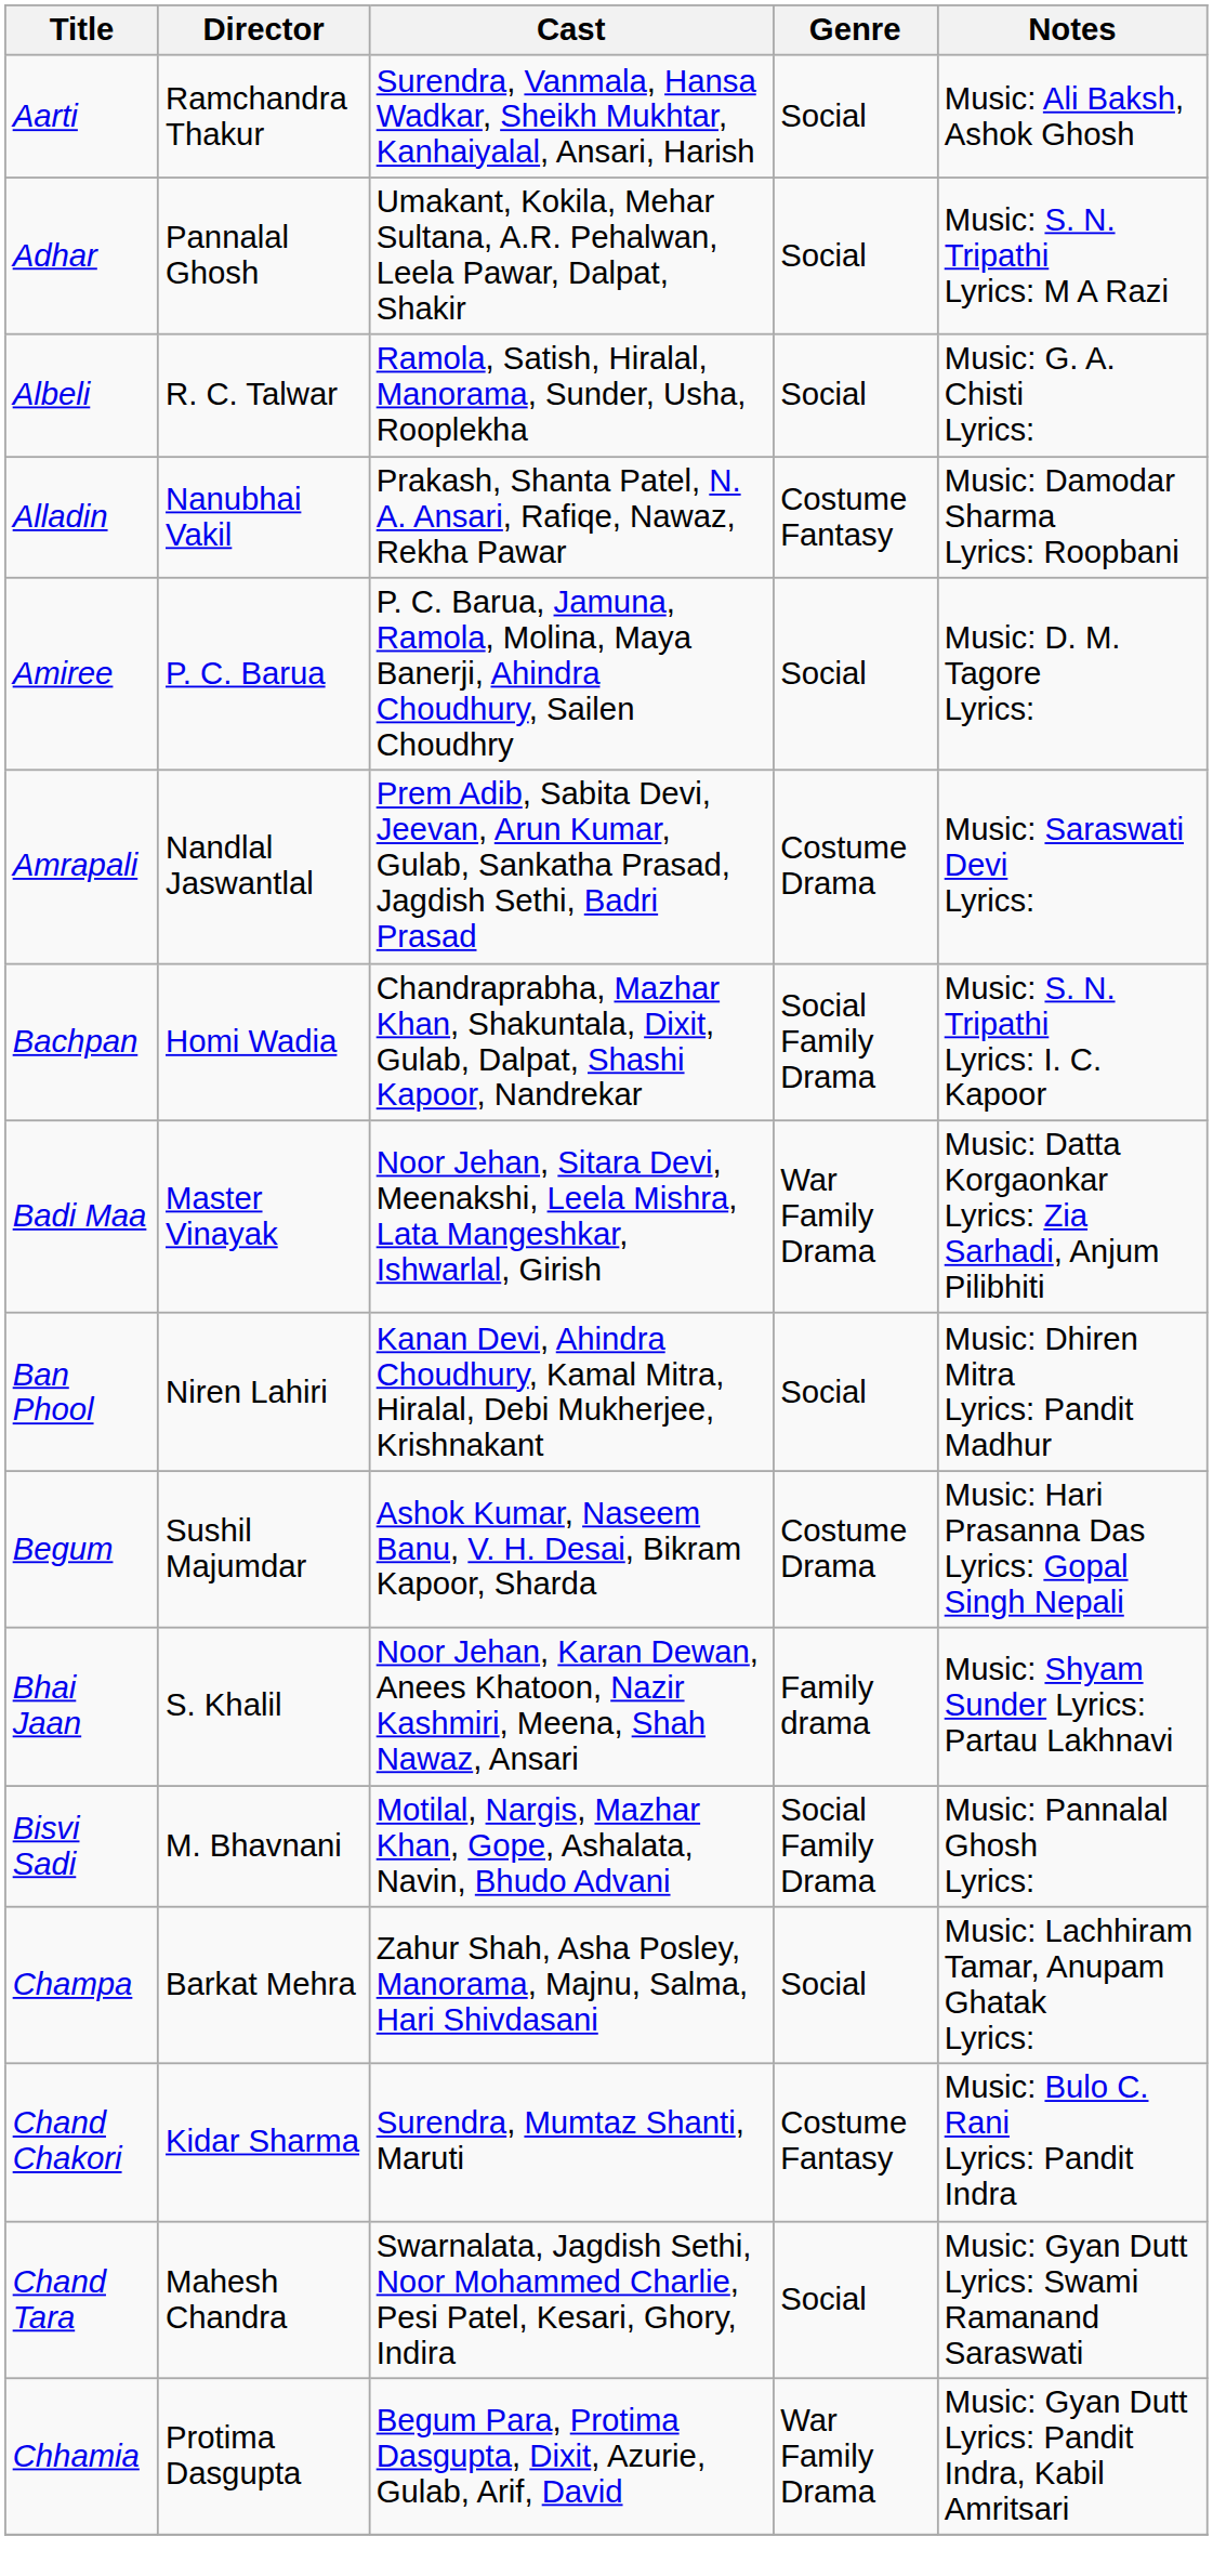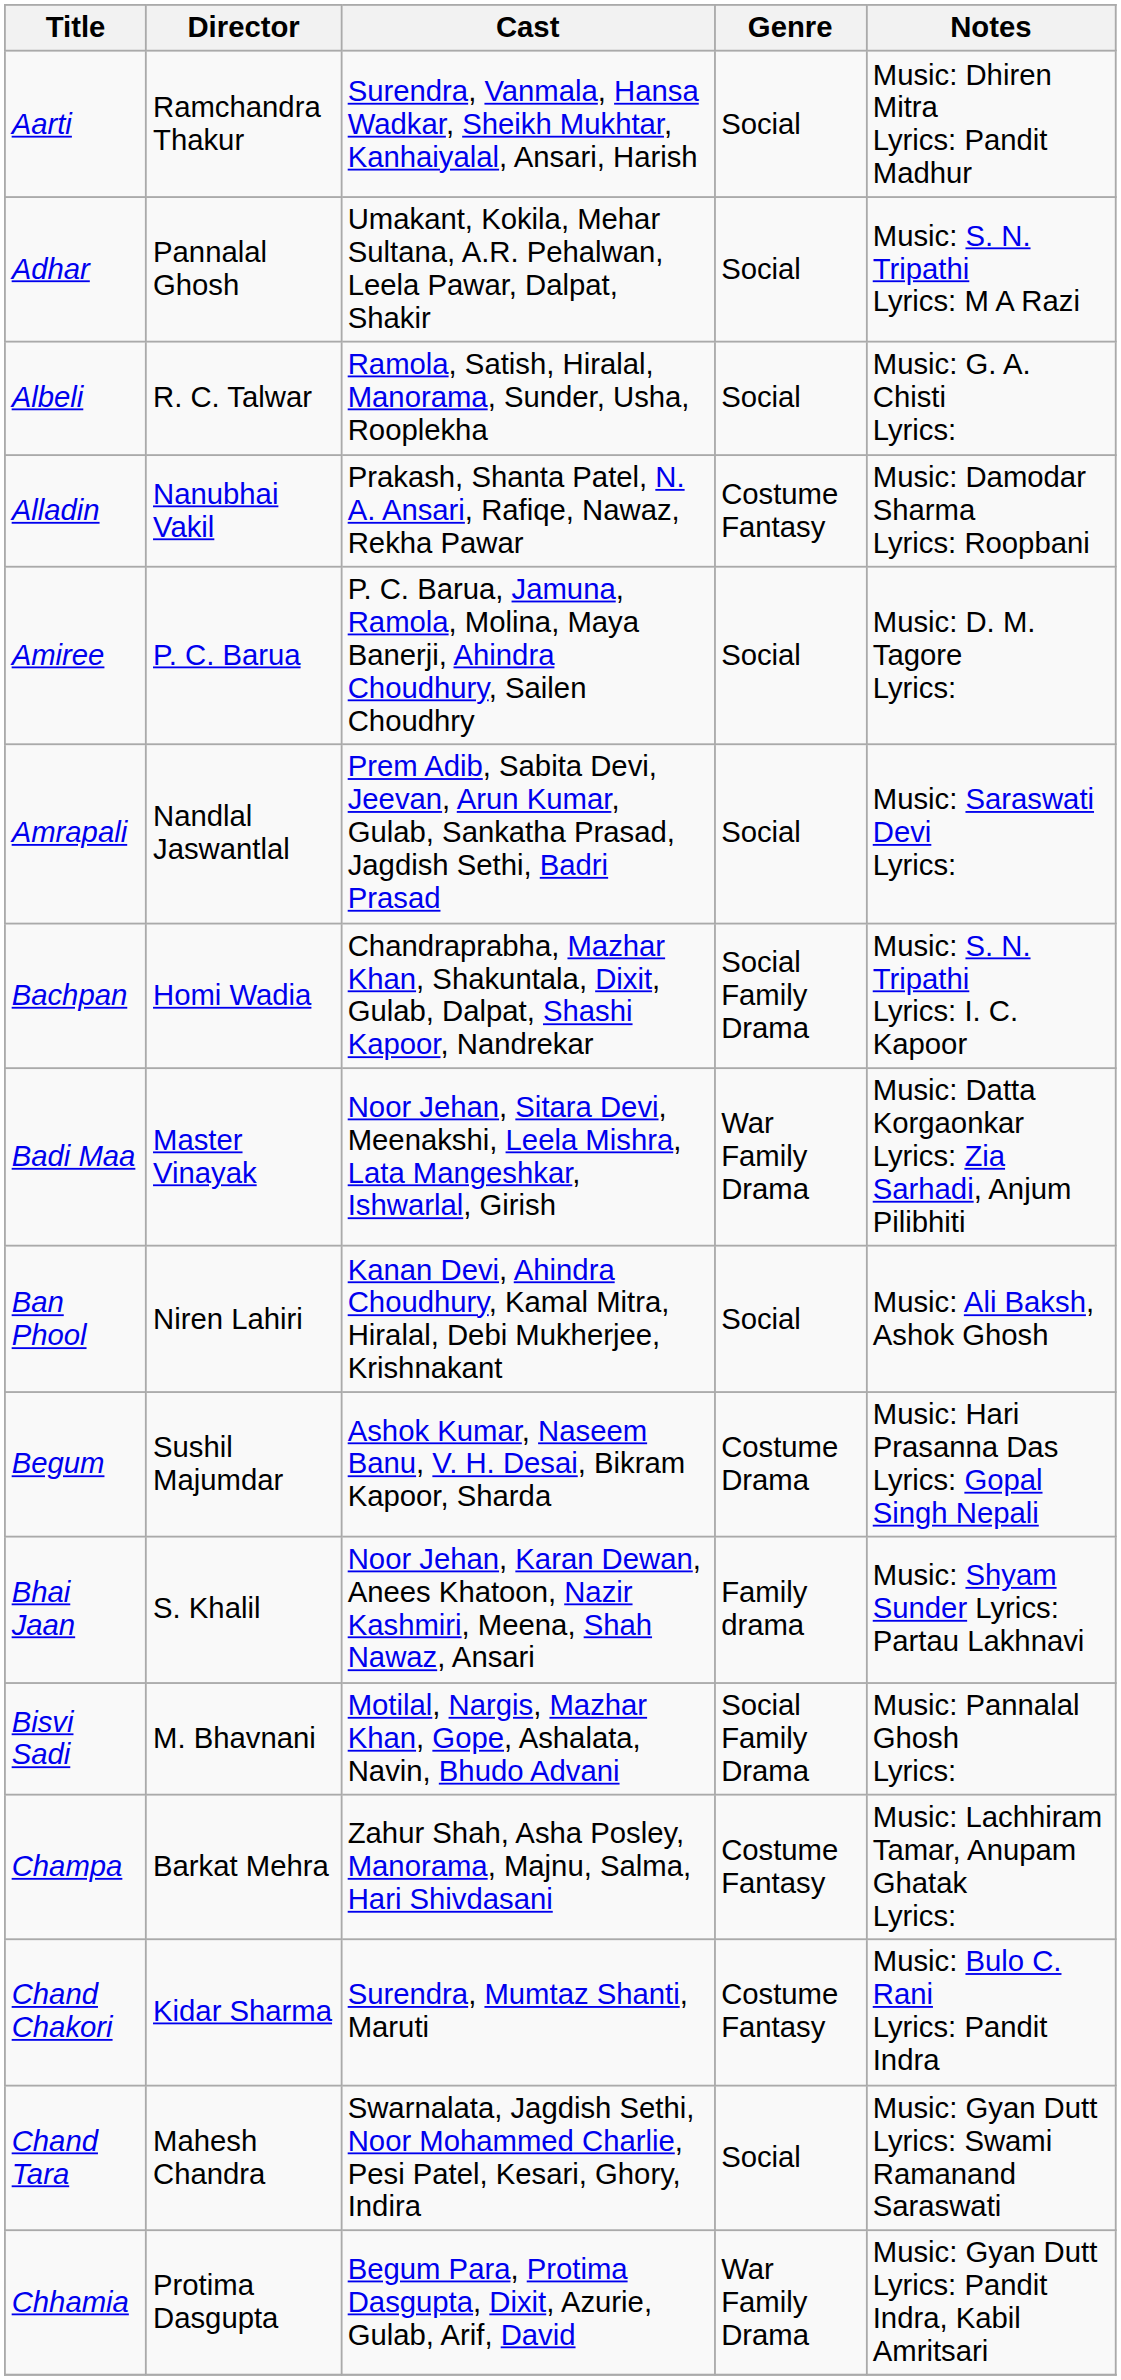Aarti | Notes: Music: Ali Baksh, Ashok Ghosh -> Music: Dhiren Mitra Lyrics: Pandit Madhur
Amrapali | Genre: Costume Drama -> Social
Ban Phool | Notes: Music: Dhiren Mitra Lyrics: Pandit Madhur -> Music: Ali Baksh, Ashok Ghosh
Champa | Genre: Social -> Costume Fantasy
